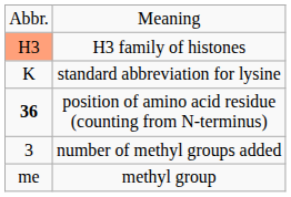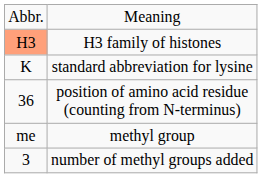position of amino acid residue (counting from N-terminus) | column 1: bold -> normal
rows swapped: methyl group <-> number of methyl groups added
